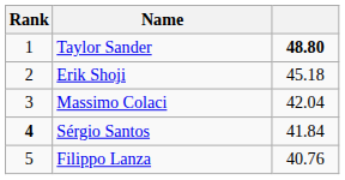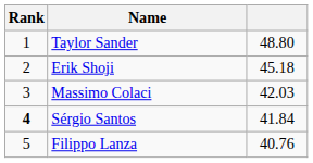Taylor Sander | column 3: bold -> normal
Massimo Colaci | column 3: 42.04 -> 42.03
